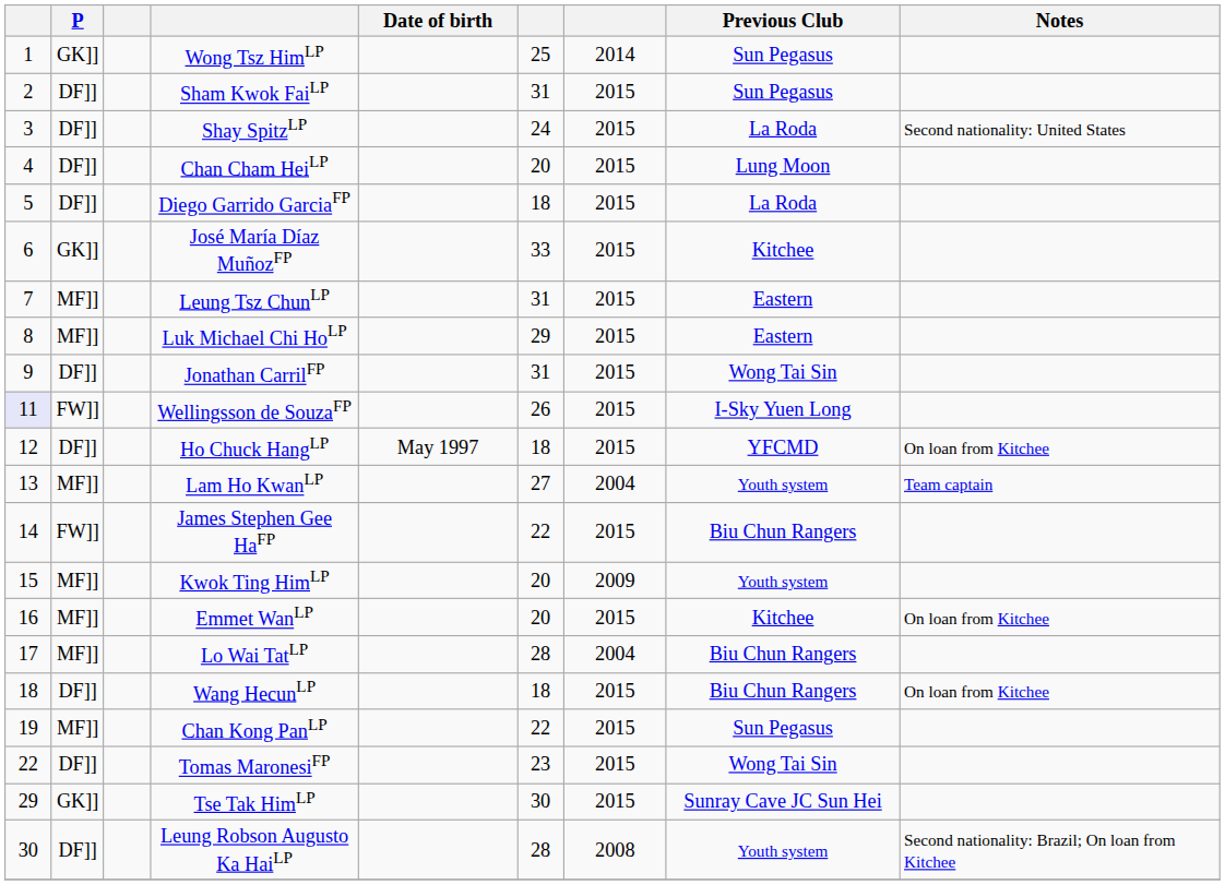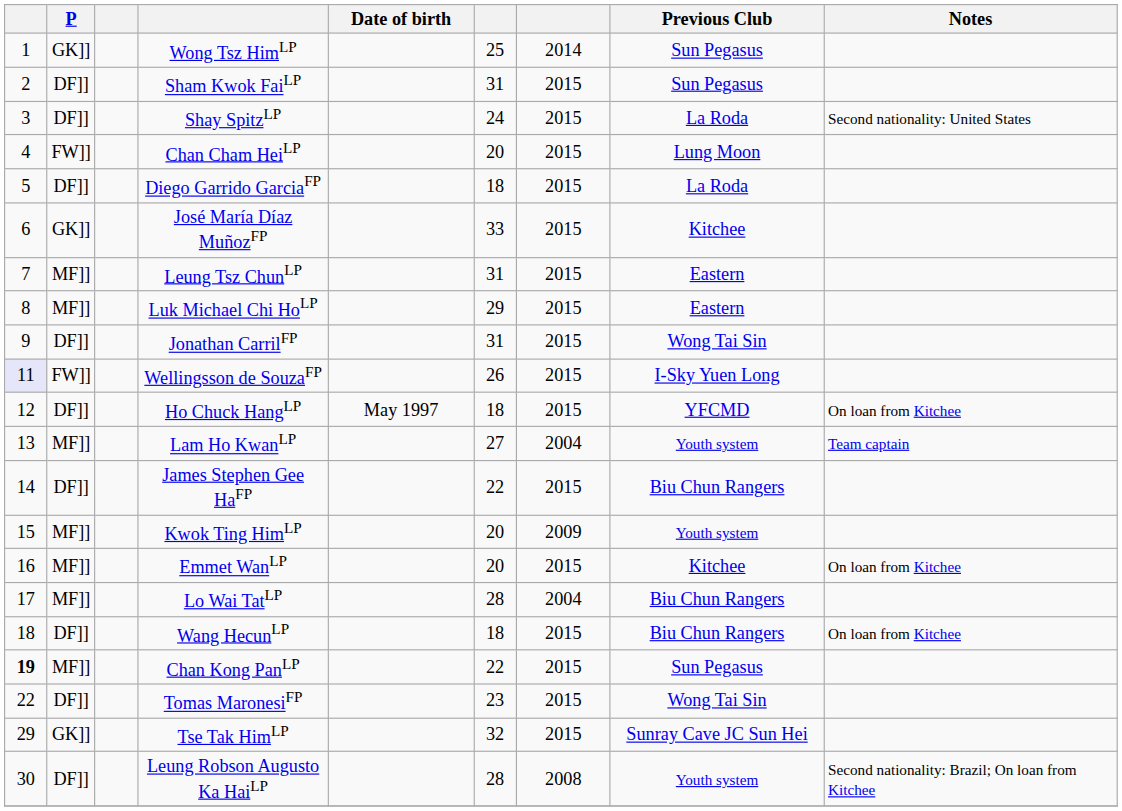Chan Cham HeiLP | P: DF]] -> FW]]
James Stephen Gee HaFP | P: FW]] -> DF]]
Chan Kong PanLP | column 1: normal -> bold
Tse Tak HimLP | column 6: 30 -> 32
